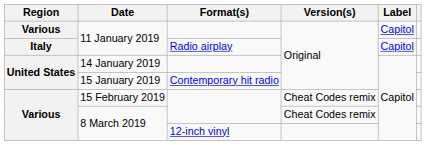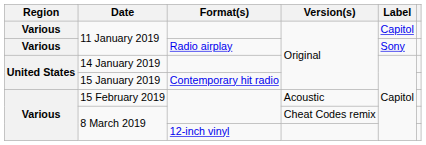11 January 2019 / Radio airplay | Region: Italy -> Various
11 January 2019 / Radio airplay | Label: Capitol -> Sony
15 February 2019 | Version(s): Cheat Codes remix -> Acoustic
